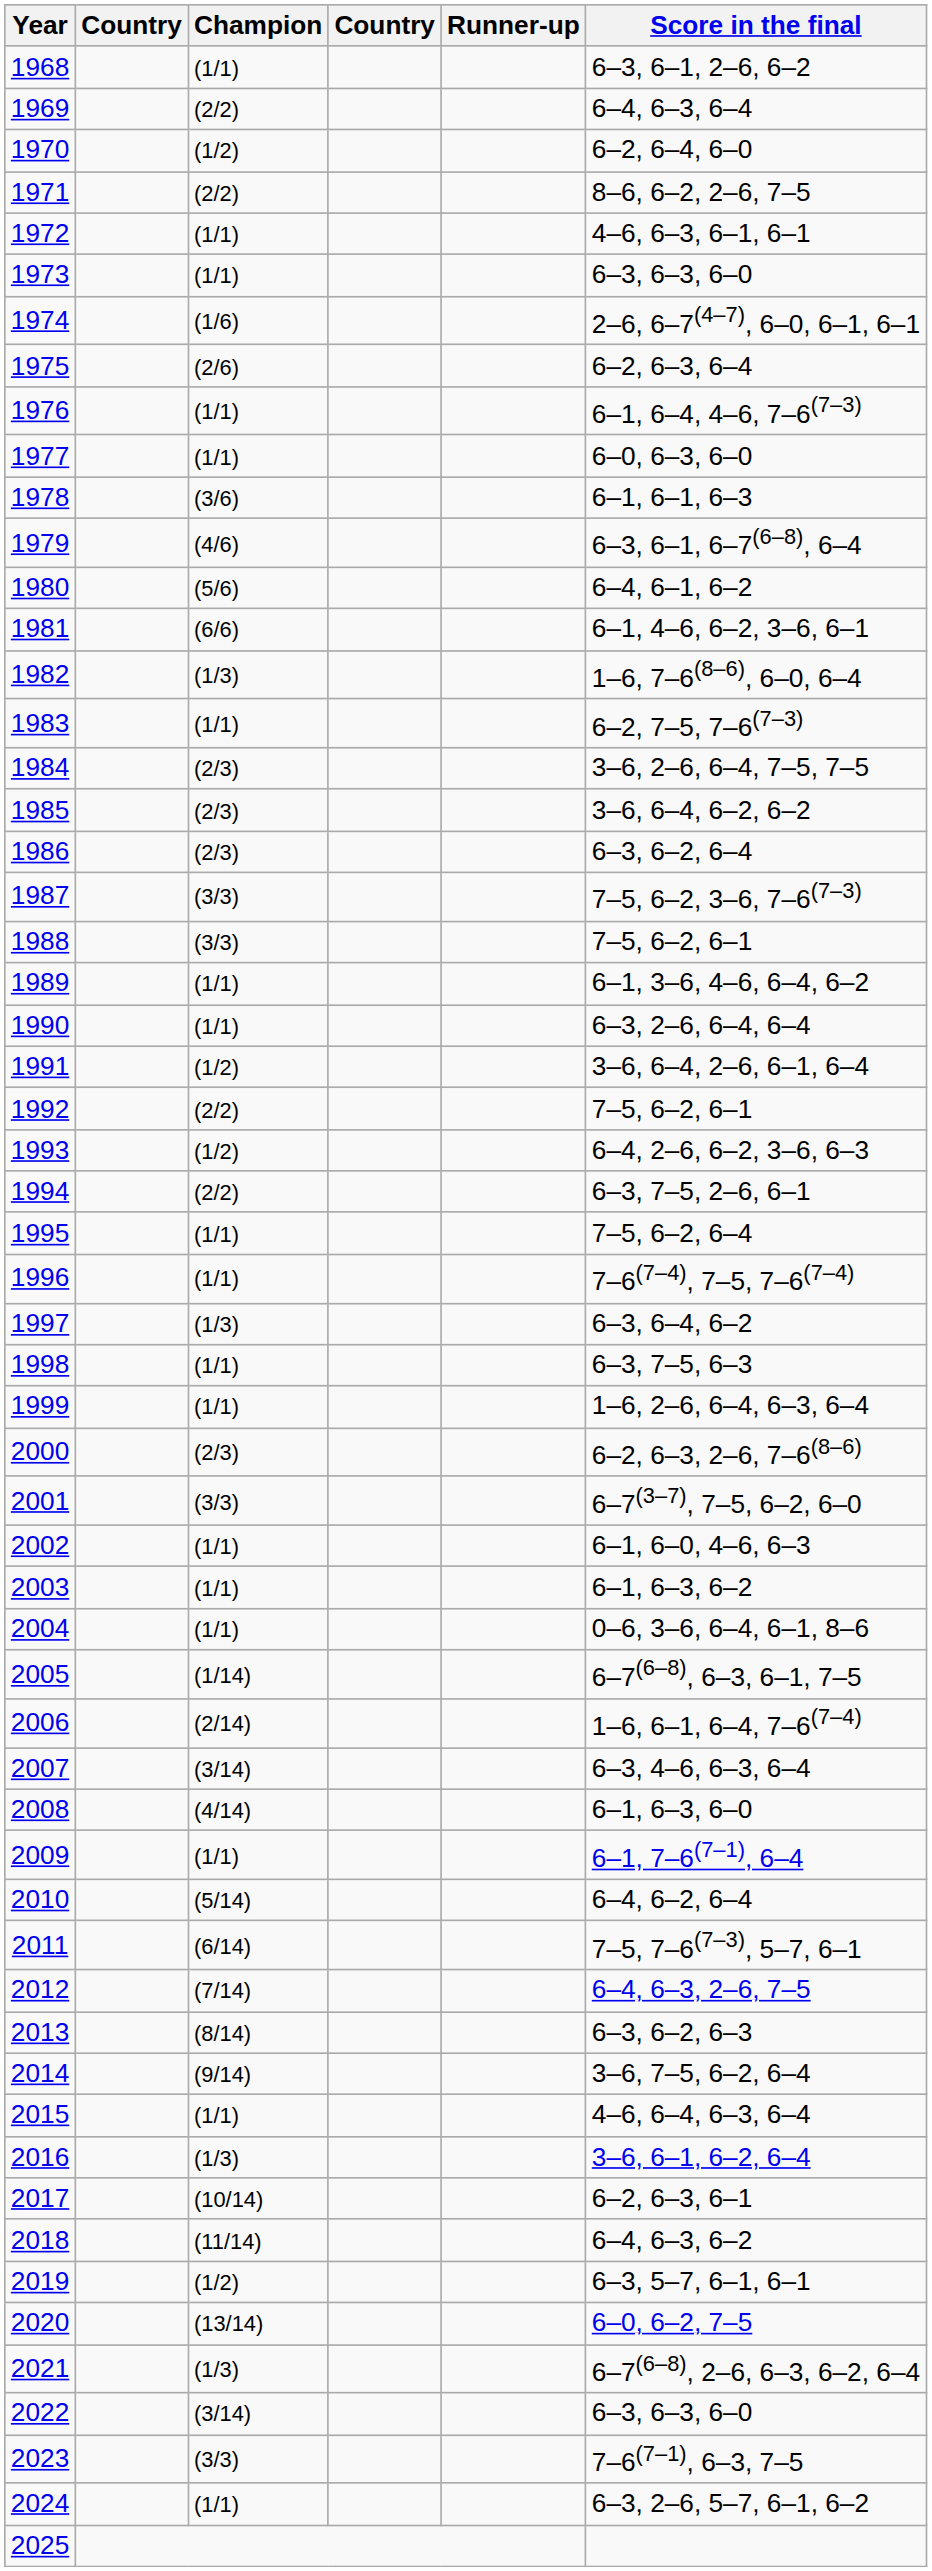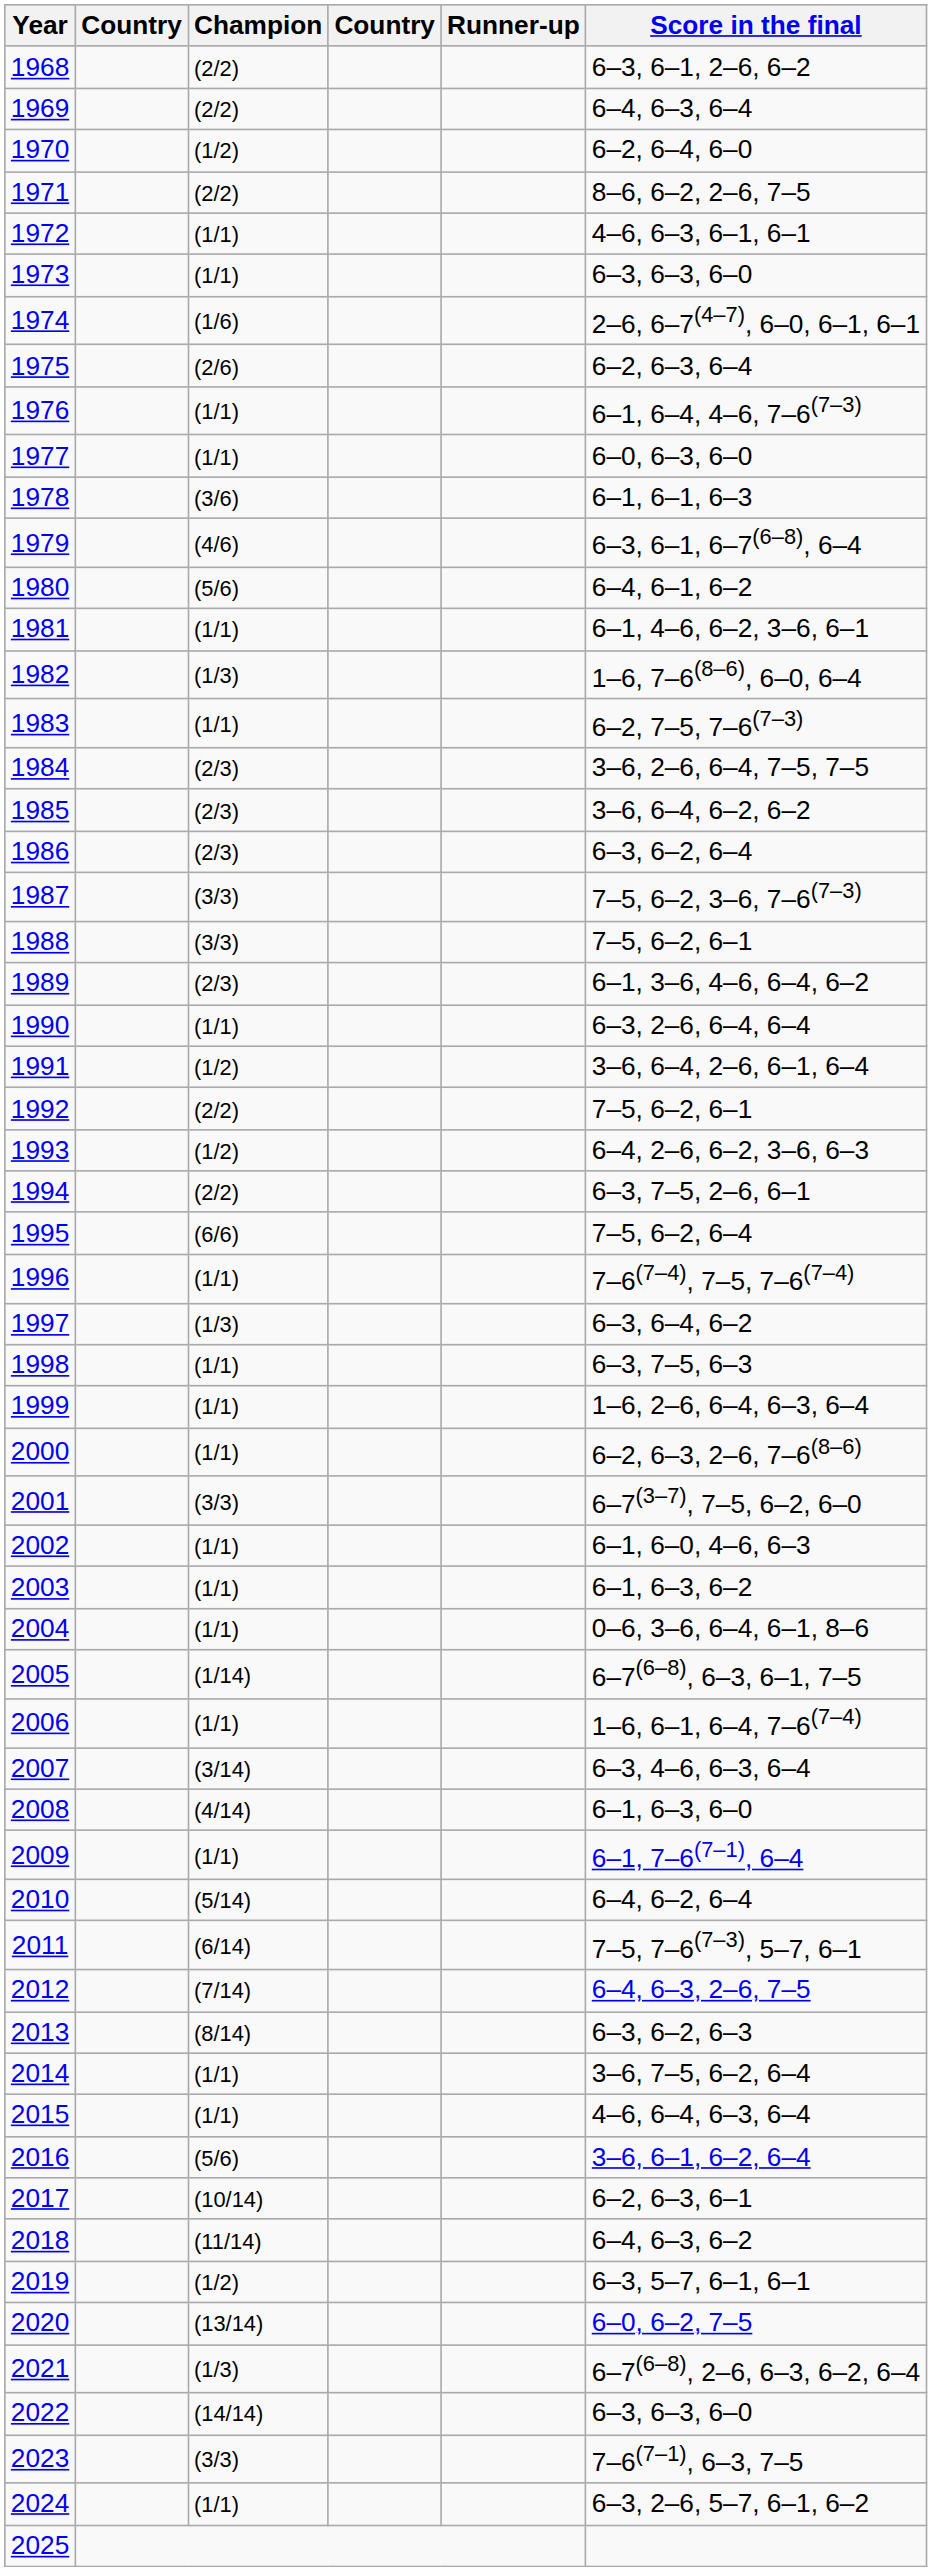1968 | Champion: (1/1) -> (2/2)
1981 | Champion: (6/6) -> (1/1)
1989 | Champion: (1/1) -> (2/3)
1995 | Champion: (1/1) -> (6/6)
2000 | Champion: (2/3) -> (1/1)
2006 | Champion: (2/14) -> (1/1)
2014 | Champion: (9/14) -> (1/1)
2016 | Champion: (1/3) -> (5/6)
2022 | Champion: (3/14) -> (14/14)
